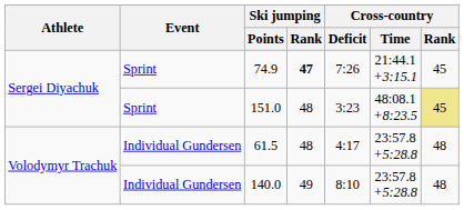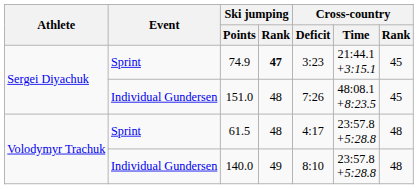74.9 | Cross-country / Deficit: 7:26 -> 3:23
151.0 | Event: Sprint -> Individual Gundersen
151.0 | Cross-country / Deficit: 3:23 -> 7:26
151.0 | Cross-country / Rank: khaki background -> no background
61.5 | Event: Individual Gundersen -> Sprint
